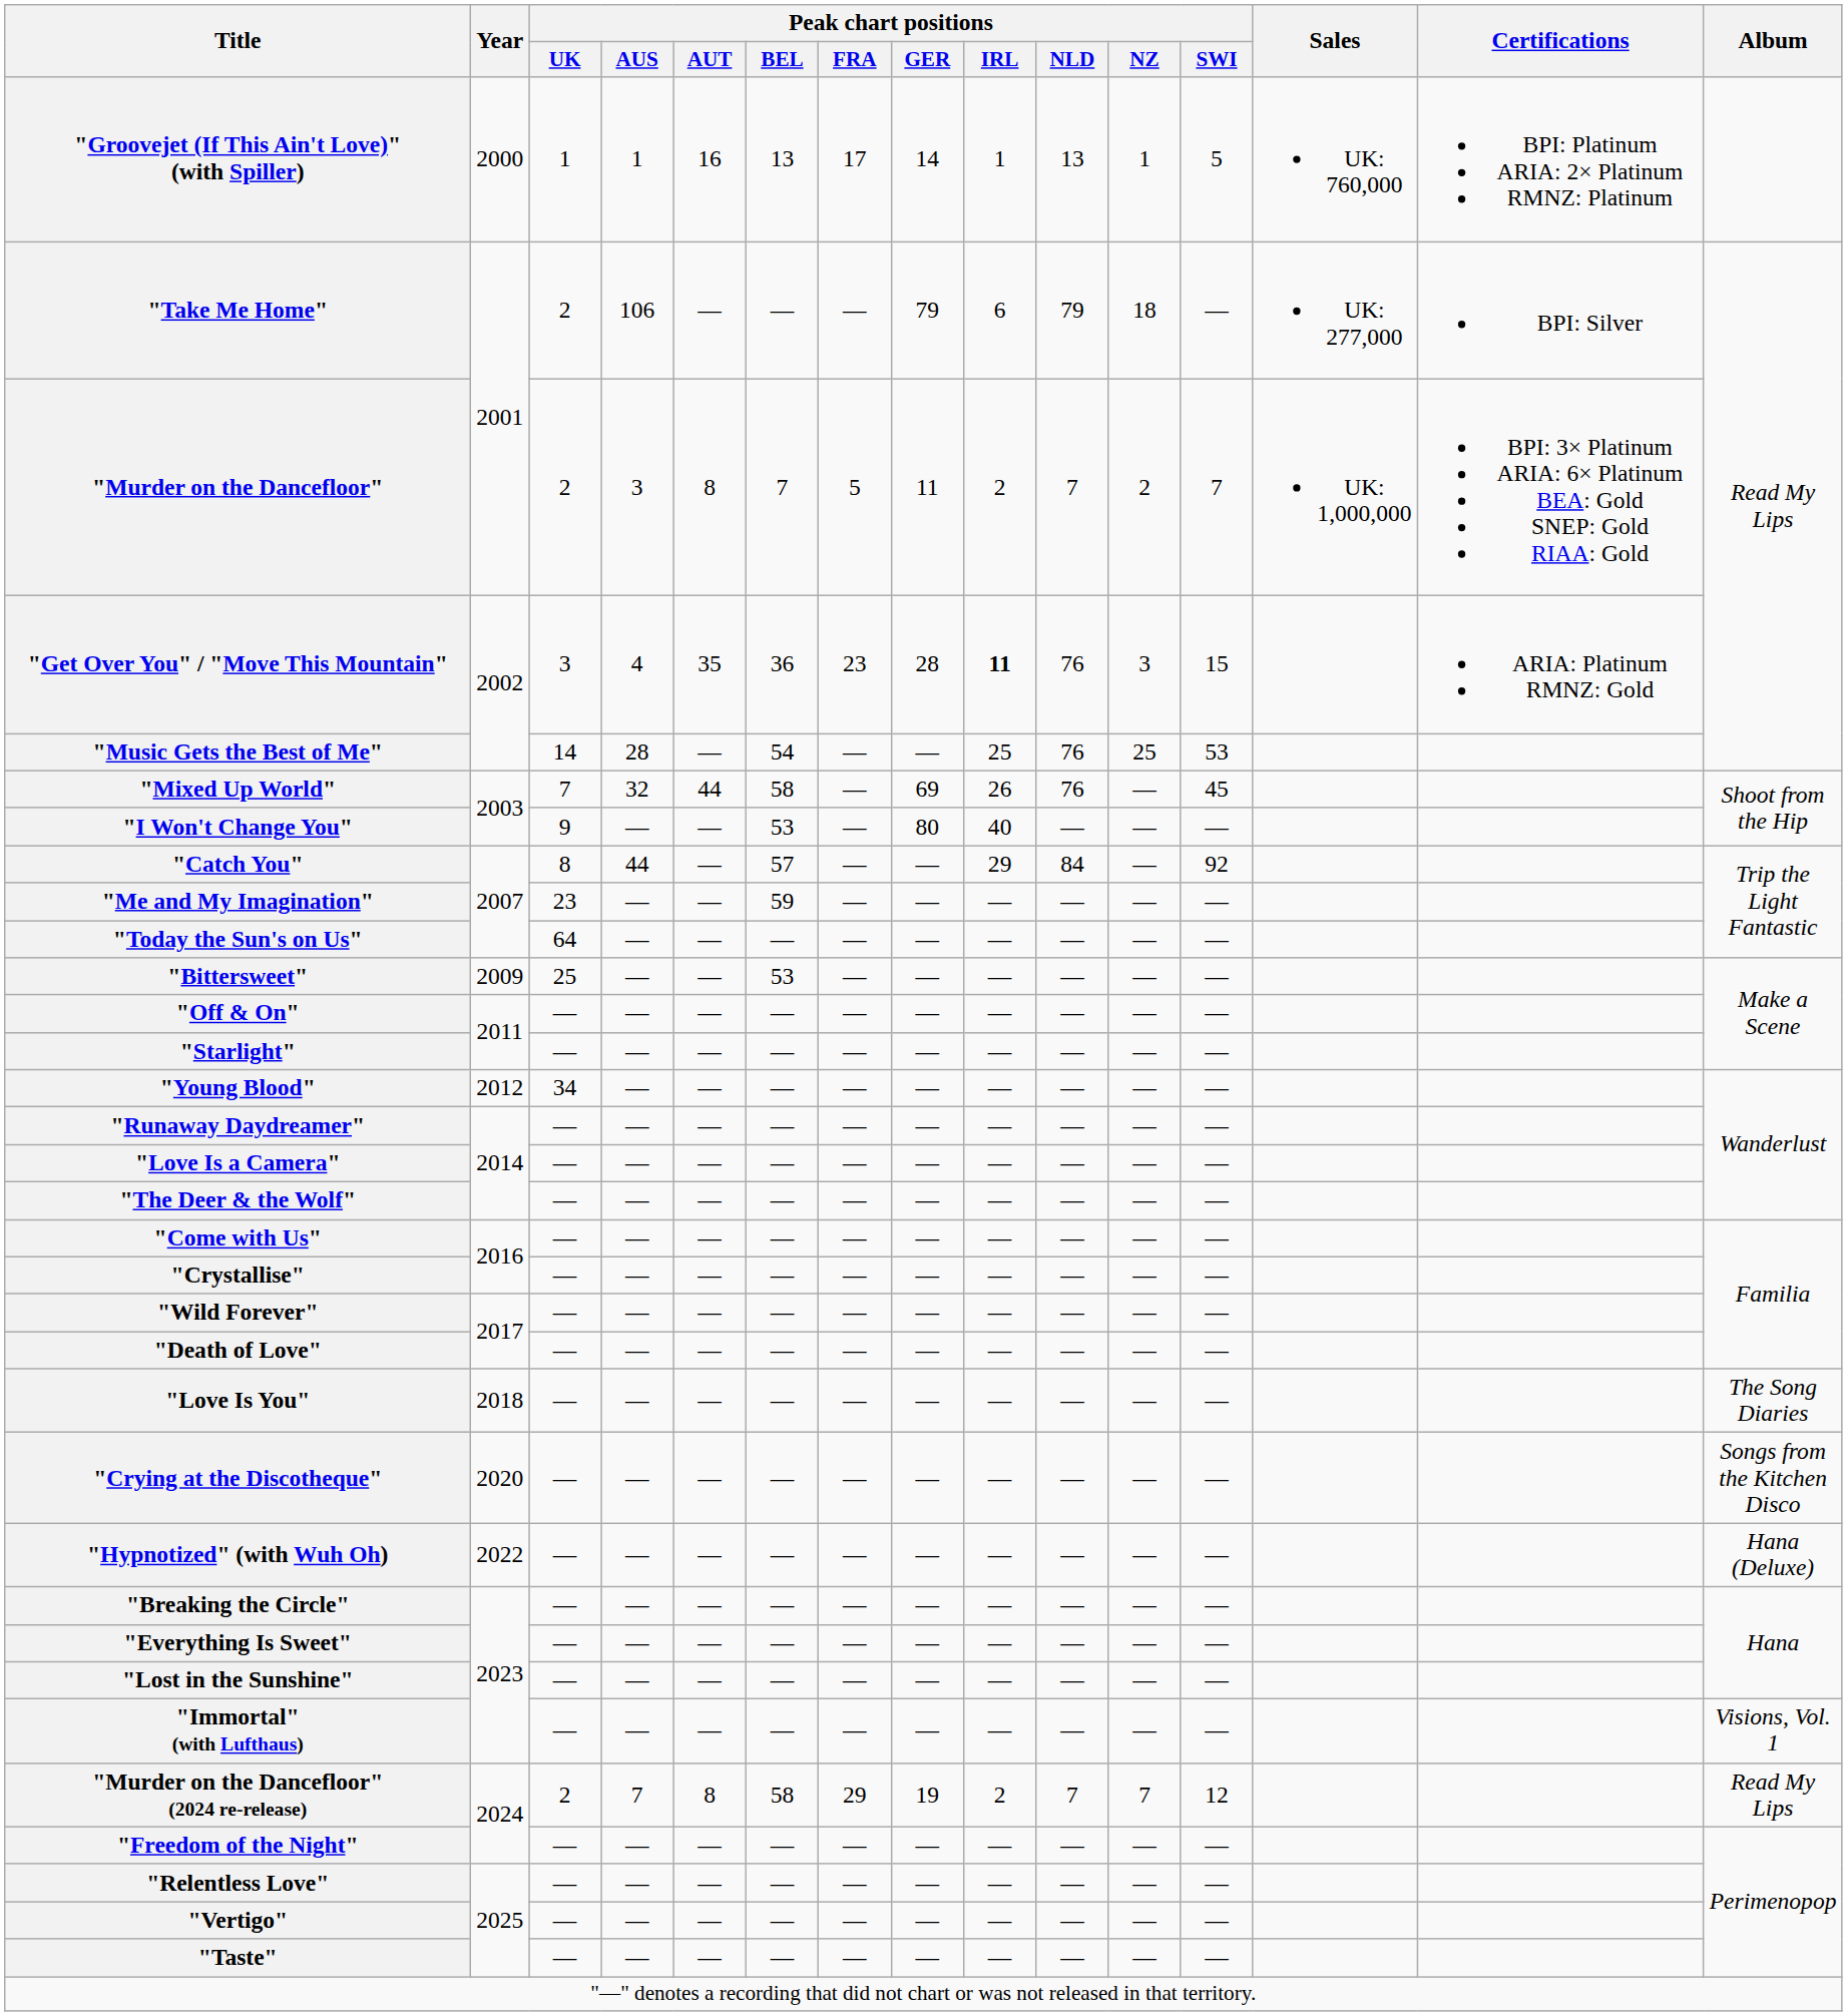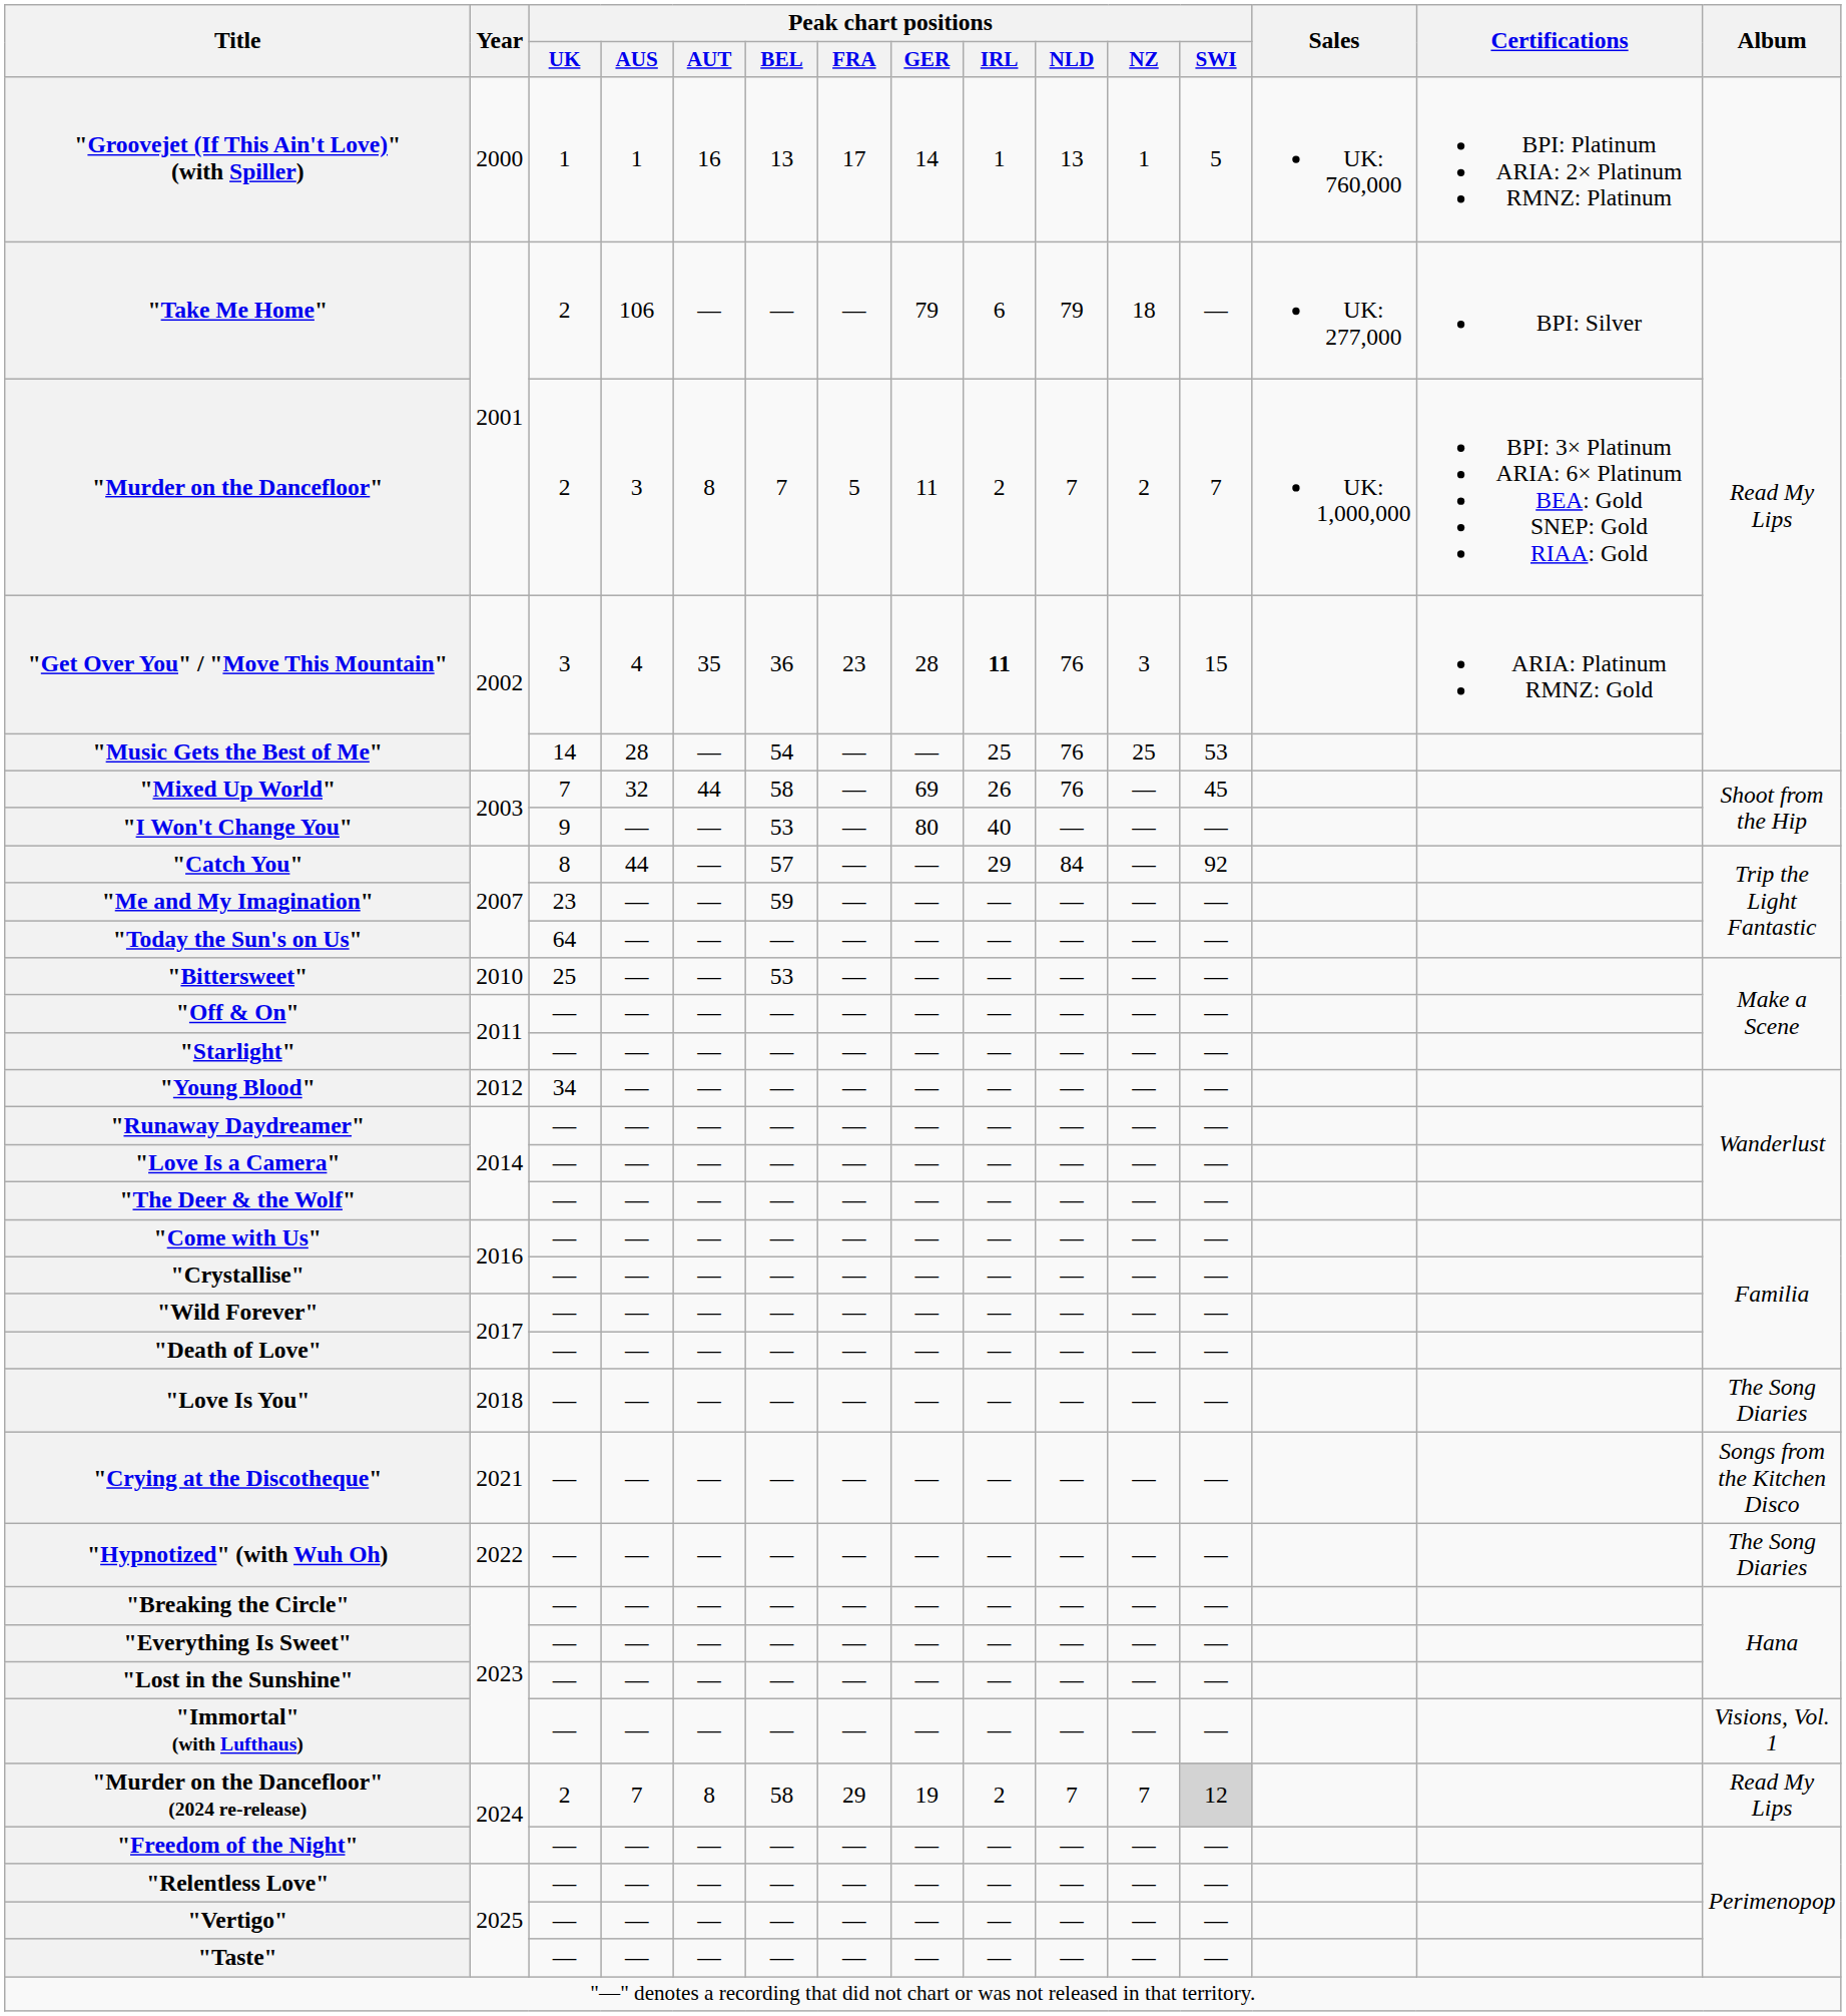"Bittersweet" | Year: 2009 -> 2010
"Crying at the Discotheque" | Year: 2020 -> 2021
"Hypnotized" (with Wuh Oh) | Album: Hana (Deluxe) -> The Song Diaries
"Murder on the Dancefloor" (2024 re-release) | Peak chart positions / SWI: no background -> lightgrey background
